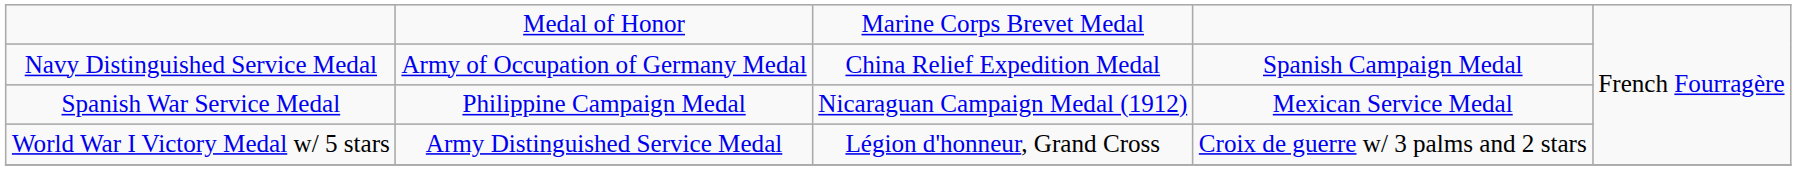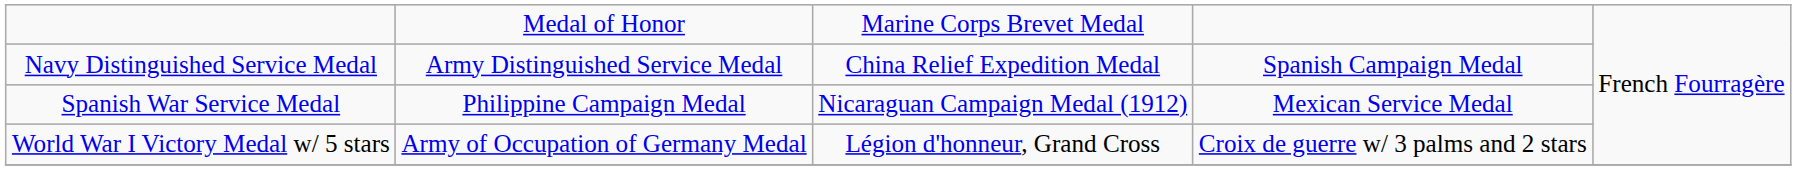Navy Distinguished Service Medal | column 2: Army of Occupation of Germany Medal -> Army Distinguished Service Medal
World War I Victory Medal w/ 5 stars | column 2: Army Distinguished Service Medal -> Army of Occupation of Germany Medal
